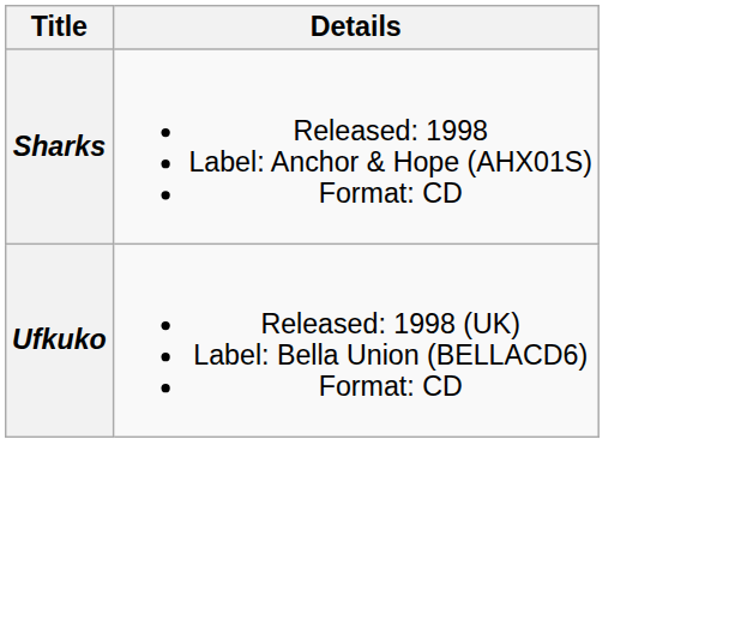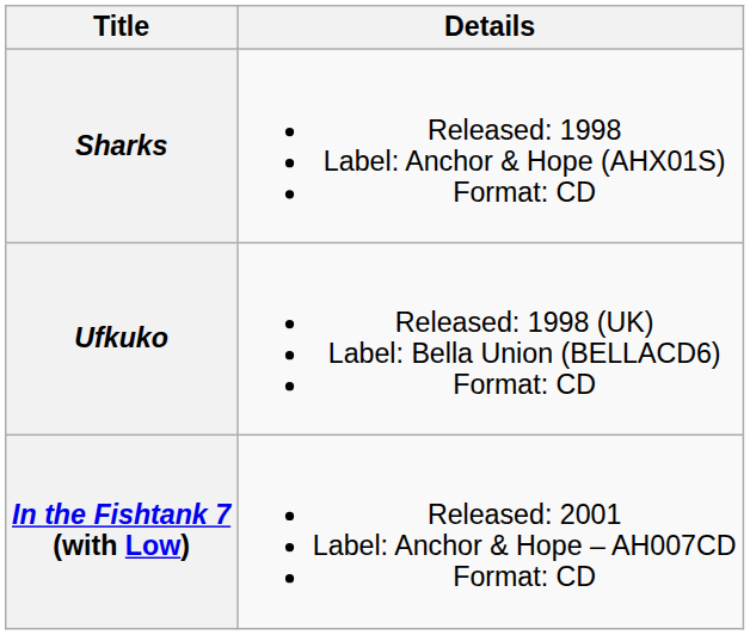+ row: In the Fishtank 7 (with Low) | Released: 2001 Label: Anchor & Hope – AH007CD Format: CD
